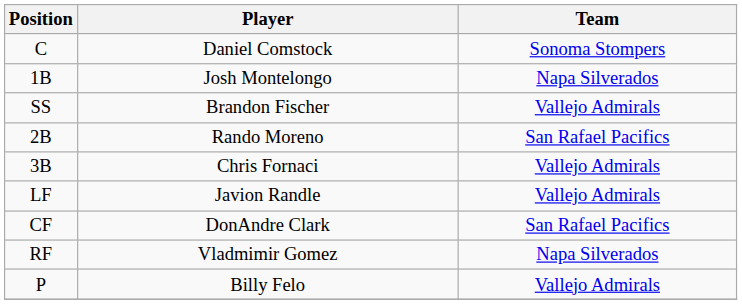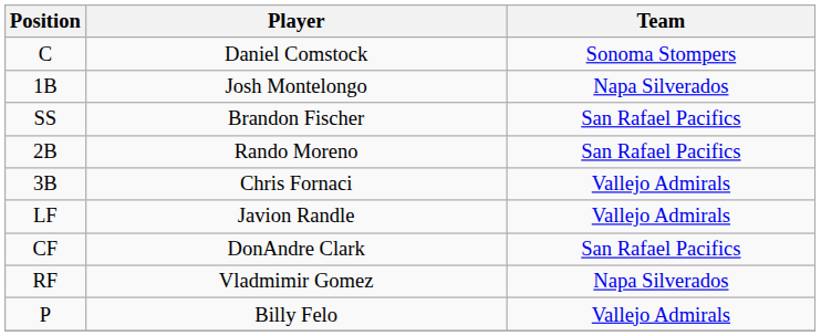Brandon Fischer | Team: Vallejo Admirals -> San Rafael Pacifics
